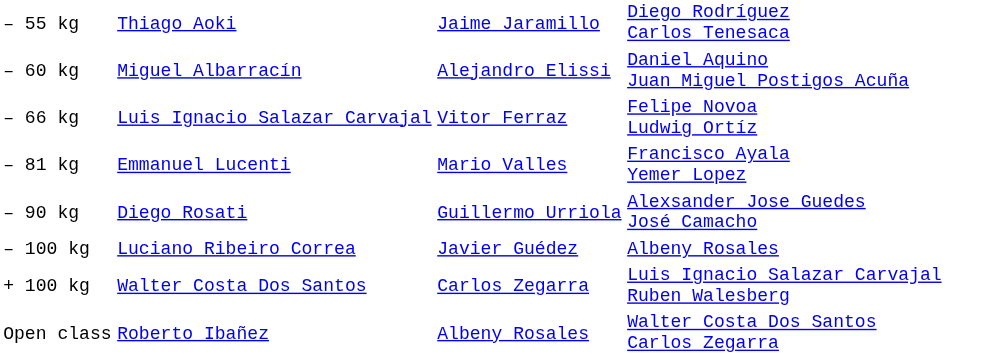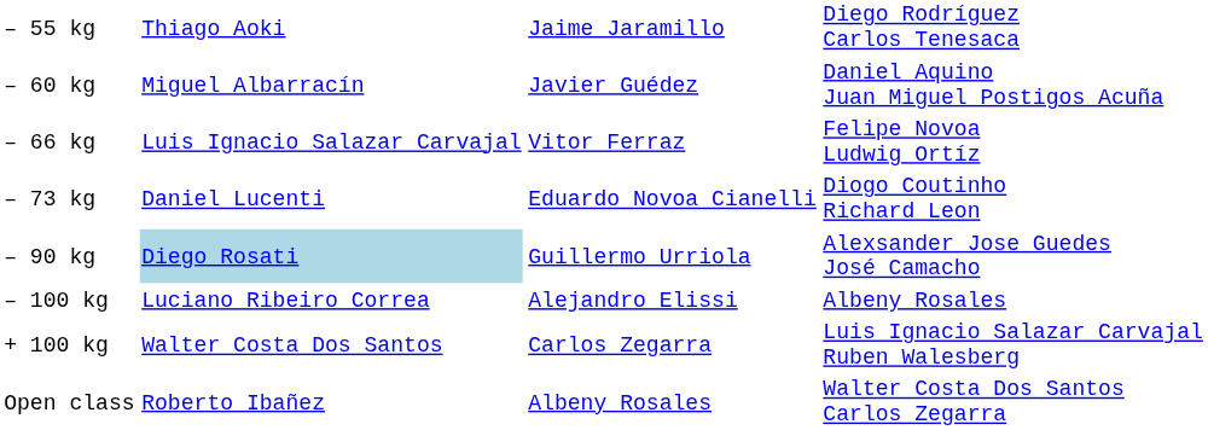– 60 kg | column 3: Alejandro Elissi -> Javier Guédez
+ row: – 73 kg | Daniel Lucenti | Eduardo Novoa Cianelli | Diogo Coutinho Richard Leon
- row: – 81 kg | Emmanuel Lucenti | Mario Valles | Francisco Ayala Yemer Lopez
– 90 kg | column 2: no background -> lightblue background
– 100 kg | column 3: Javier Guédez -> Alejandro Elissi
